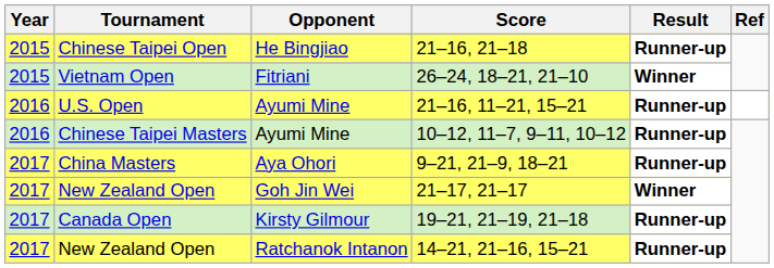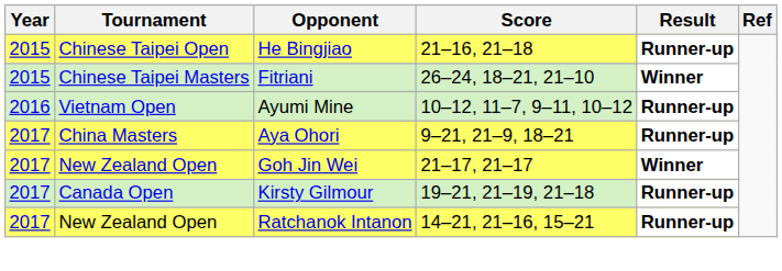26–24, 18–21, 21–10 | Tournament: Vietnam Open -> Chinese Taipei Masters
- row: 2016 | U.S. Open | Ayumi Mine | 21–16, 11–21, 15–21 | Runner-up
10–12, 11–7, 9–11, 10–12 | Tournament: Chinese Taipei Masters -> Vietnam Open
